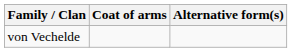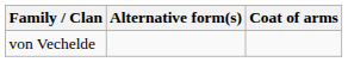columns swapped: Alternative form(s) <-> Coat of arms
